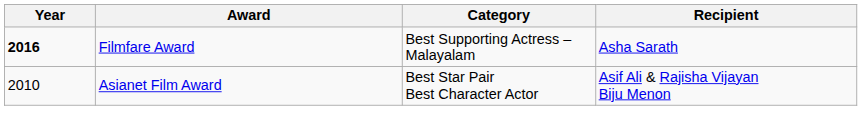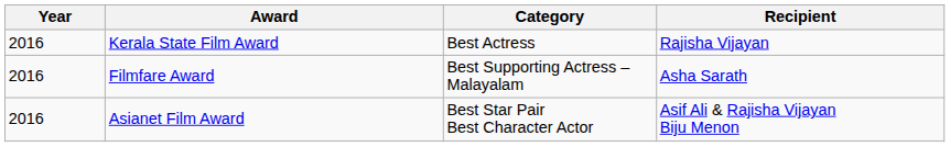+ row: 2016 | Kerala State Film Award | Best Actress | Rajisha Vijayan
Filmfare Award | Year: bold -> normal
Asianet Film Award | Year: 2010 -> 2016
